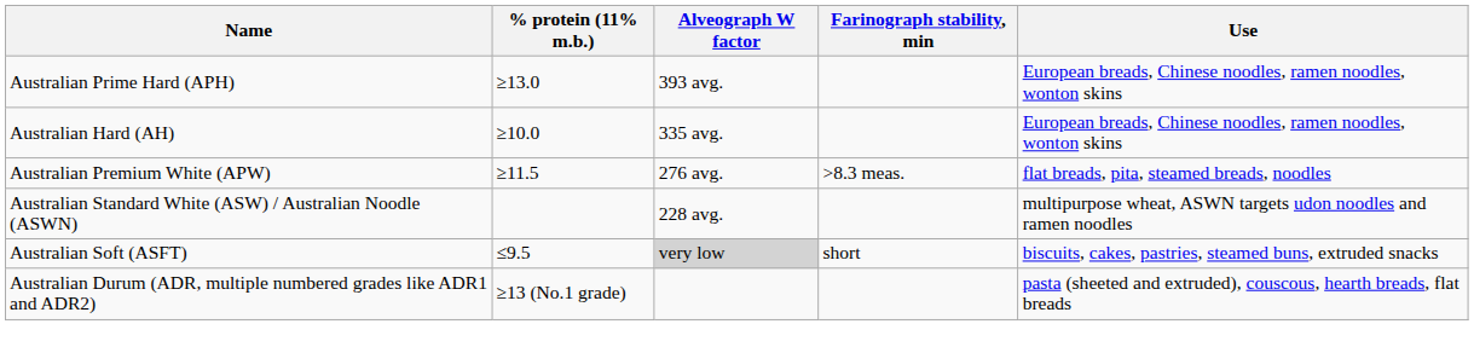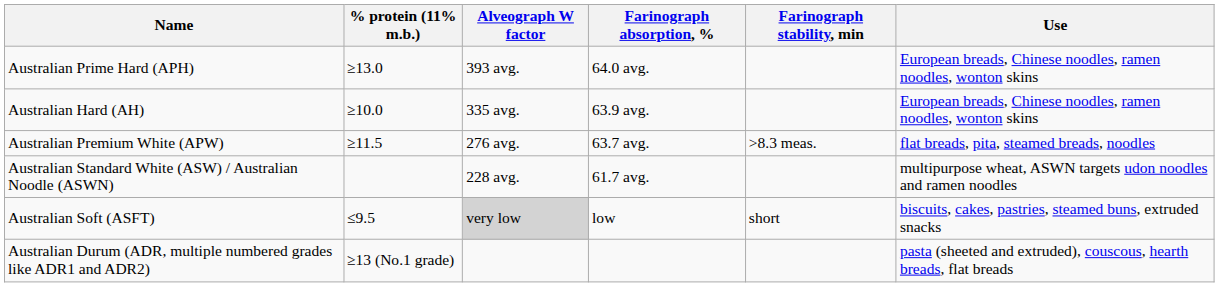+ column: Farinograph absorption, % | 64.0 avg. | 63.9 avg. | 63.7 avg. | 61.7 avg. | low
